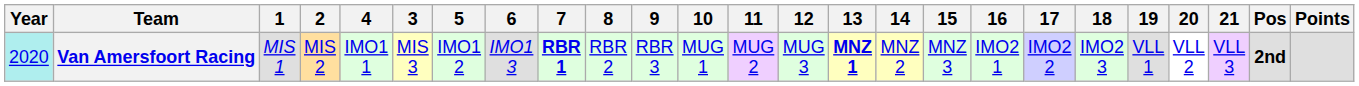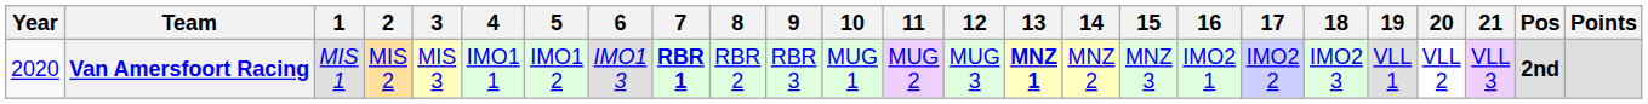columns swapped: 3 <-> 4
Van Amersfoort Racing | Year: paleturquoise background -> no background
